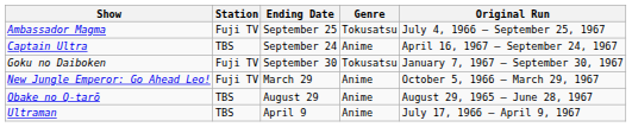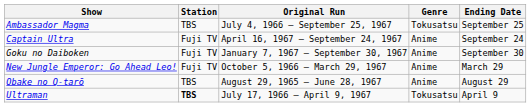columns swapped: Ending Date <-> Original Run
Ambassador Magma | Station: Fuji TV -> TBS
Captain Ultra | Station: TBS -> Fuji TV
Goku no Daiboken | Genre: Tokusatsu -> Anime
Ultraman | Station: normal -> bold
Ultraman | Genre: Anime -> Tokusatsu
